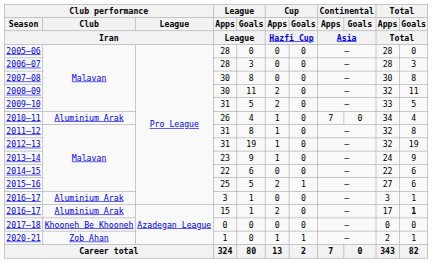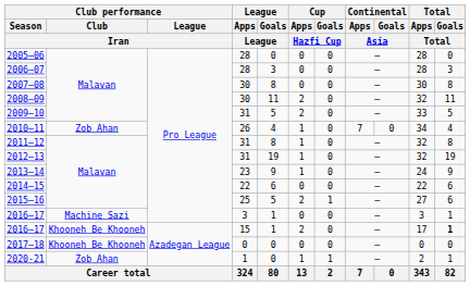2010–11 | Club performance / Club / Iran: Aluminium Arak -> Zob Ahan
2016–17 / 3 | Club performance / Club / Iran: Aluminium Arak -> Machine Sazi
2016–17 / 15 | Club performance / Club / Iran: Aluminium Arak -> Khooneh Be Khooneh
